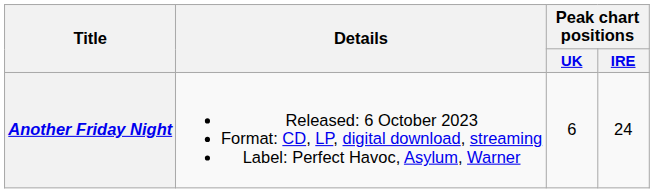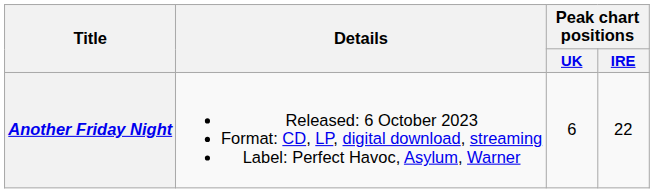Another Friday Night | Peak chart positions / IRE: 24 -> 22
